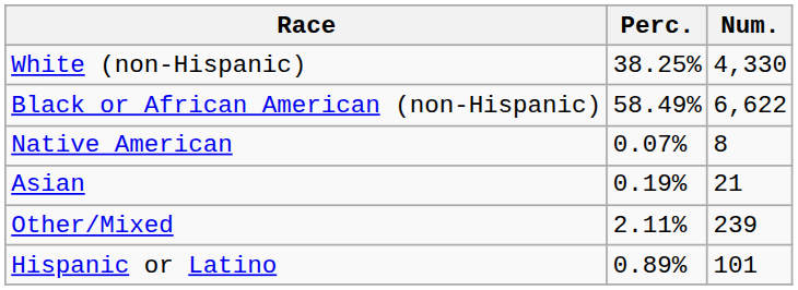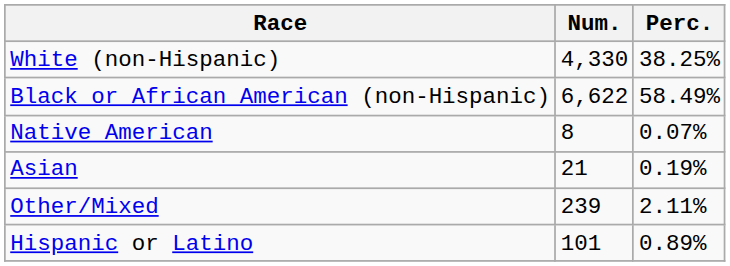columns swapped: Num. <-> Perc.
